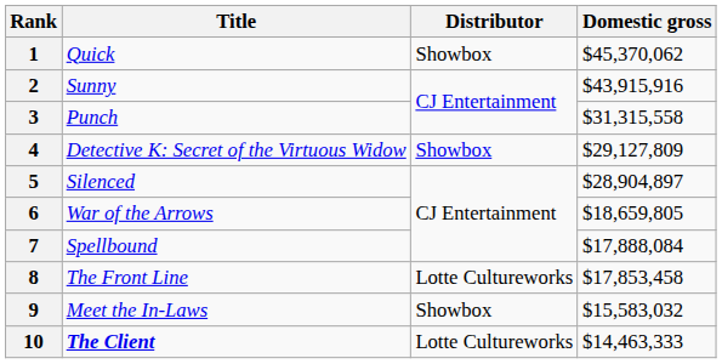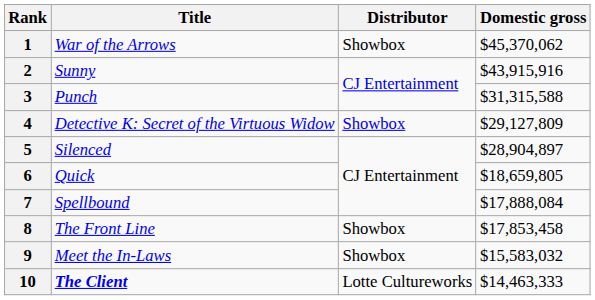1 | Title: Quick -> War of the Arrows
3 | Domestic gross: $31,315,558 -> $31,315,588
6 | Title: War of the Arrows -> Quick
8 | Distributor: Lotte Cultureworks -> Showbox
